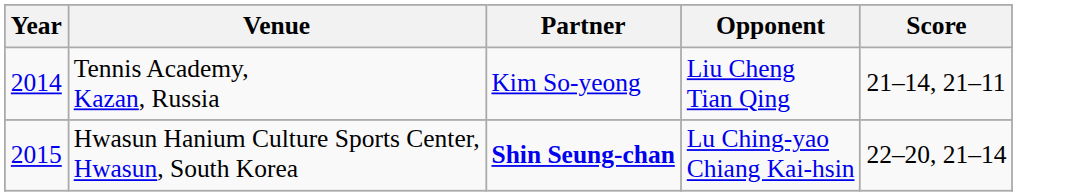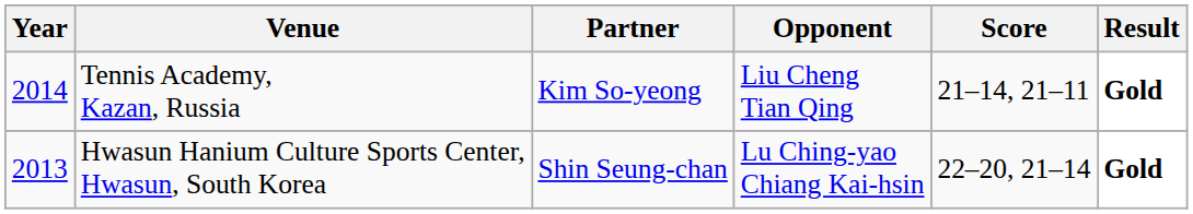+ column: Result | Gold | Gold
Hwasun Hanium Culture Sports Center, Hwasun, South Korea | Year: 2015 -> 2013
Hwasun Hanium Culture Sports Center, Hwasun, South Korea | Partner: bold -> normal
